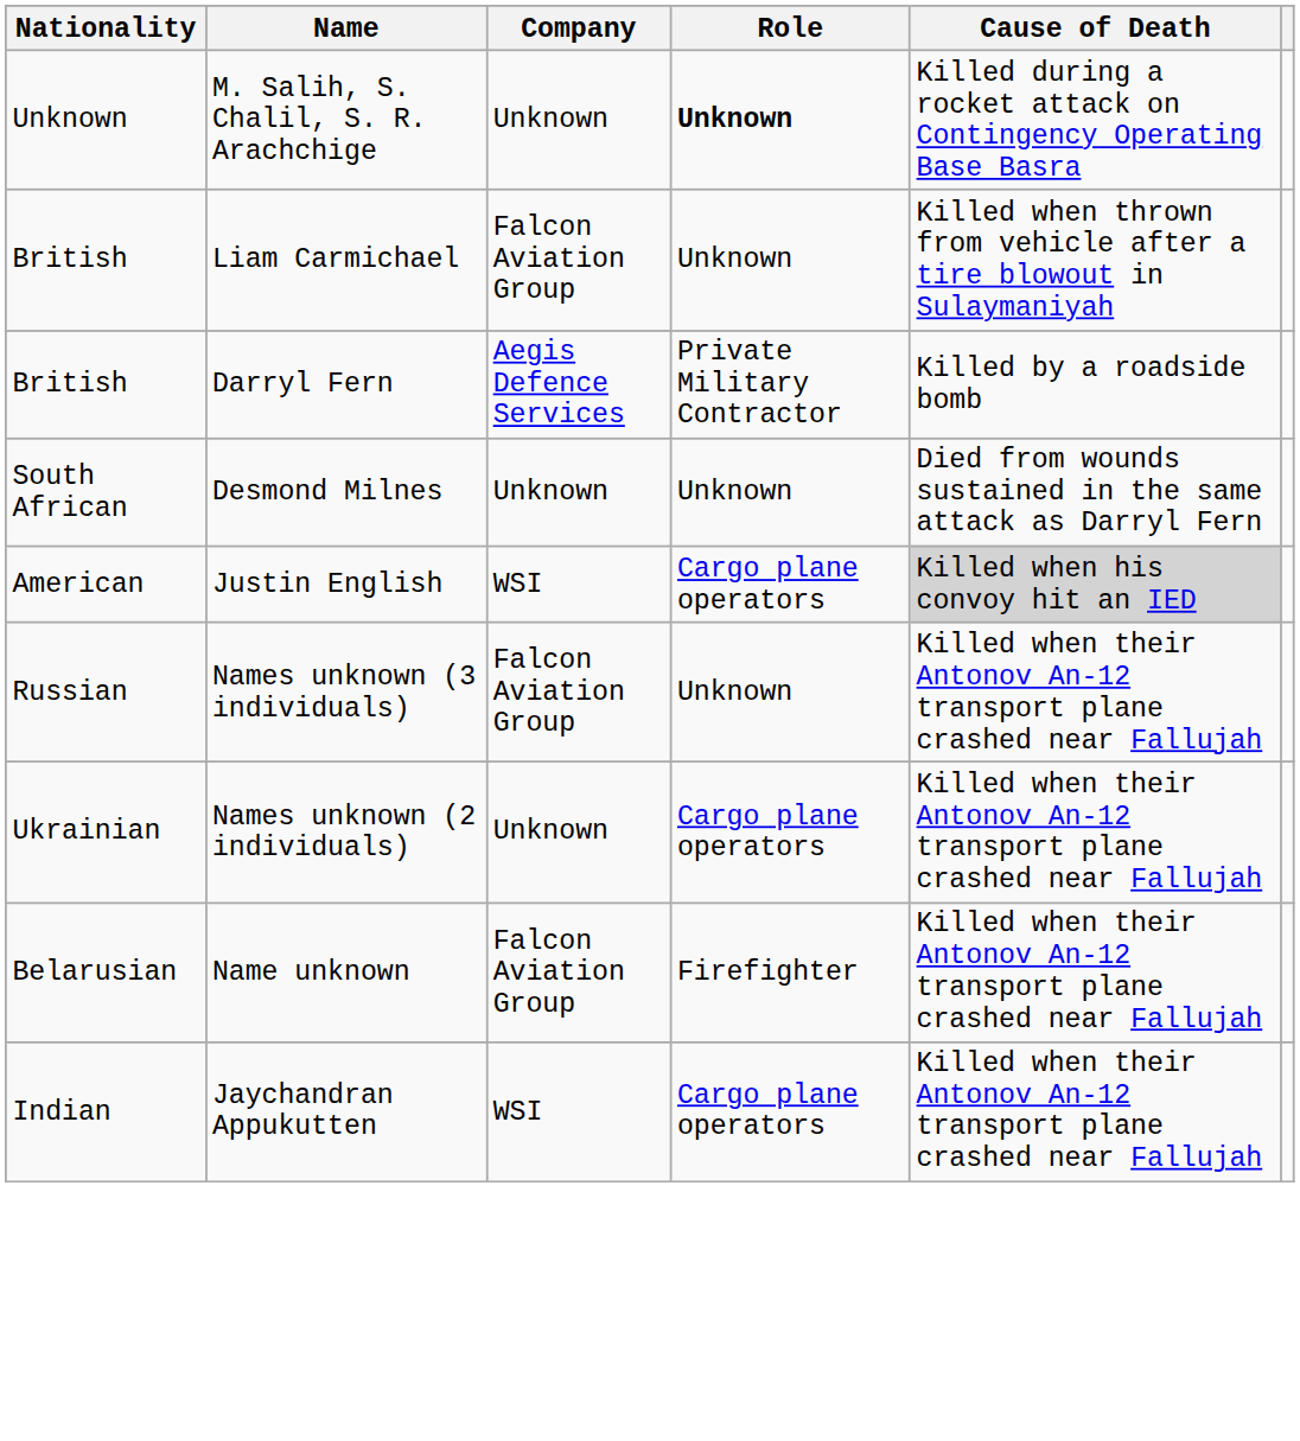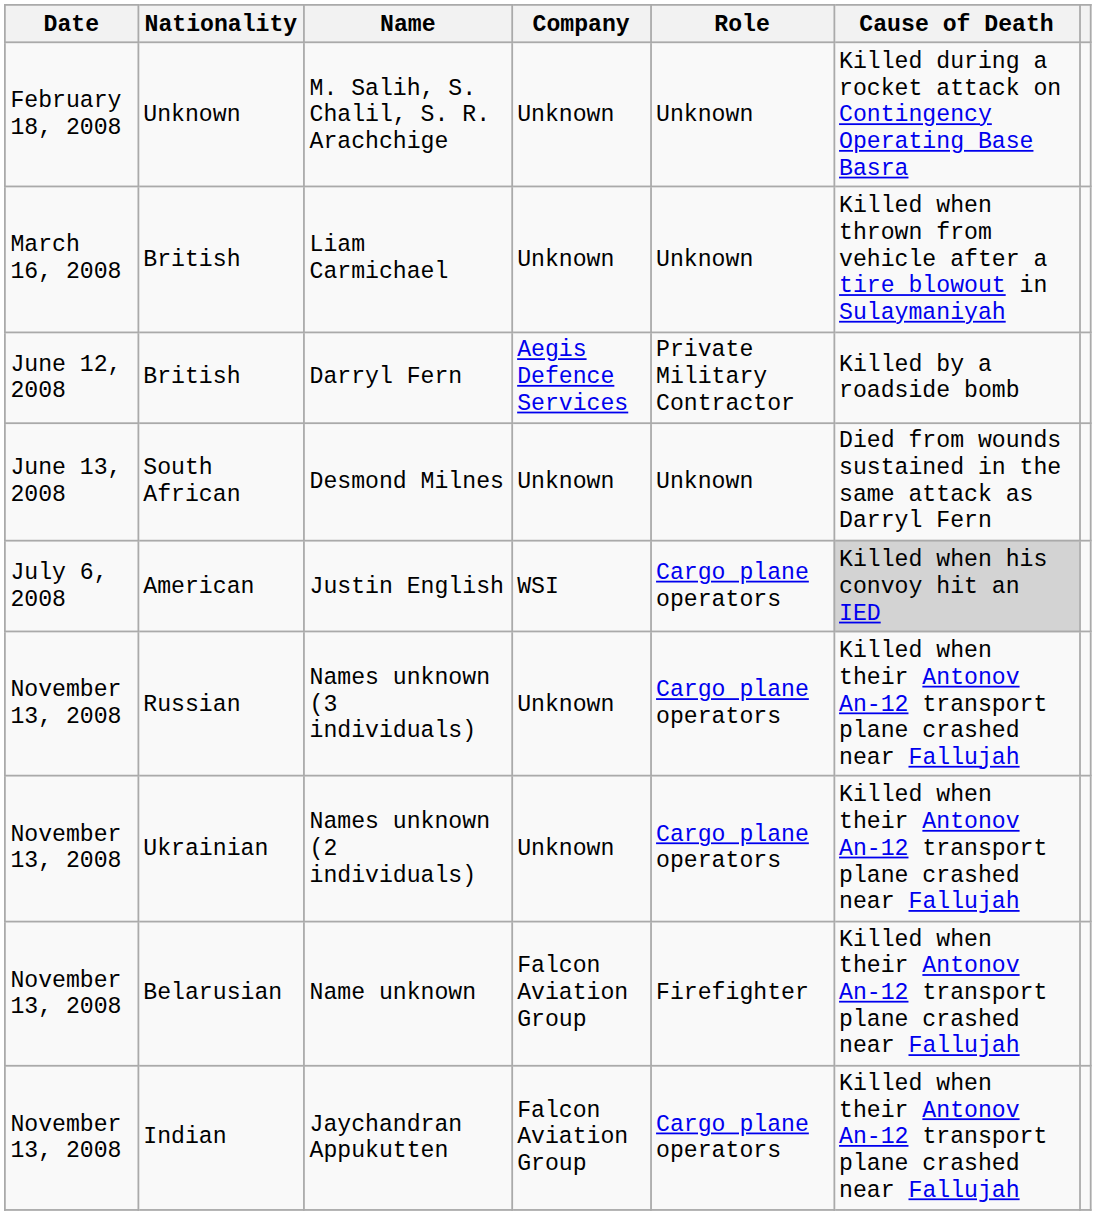+ column: Date | February 18, 2008 | March 16, 2008 | June 12, 2008 | June 13, 2008 | July 6, 2008 | November 13, 2008 | November 13, 2008 | November 13, 2008 | November 13, 2008
M. Salih, S. Chalil, S. R. Arachchige | Role: bold -> normal
Liam Carmichael | Company: Falcon Aviation Group -> Unknown
Names unknown (3 individuals) | Company: Falcon Aviation Group -> Unknown
Names unknown (3 individuals) | Role: Unknown -> Cargo plane operators
Jaychandran Appukutten | Company: WSI -> Falcon Aviation Group
